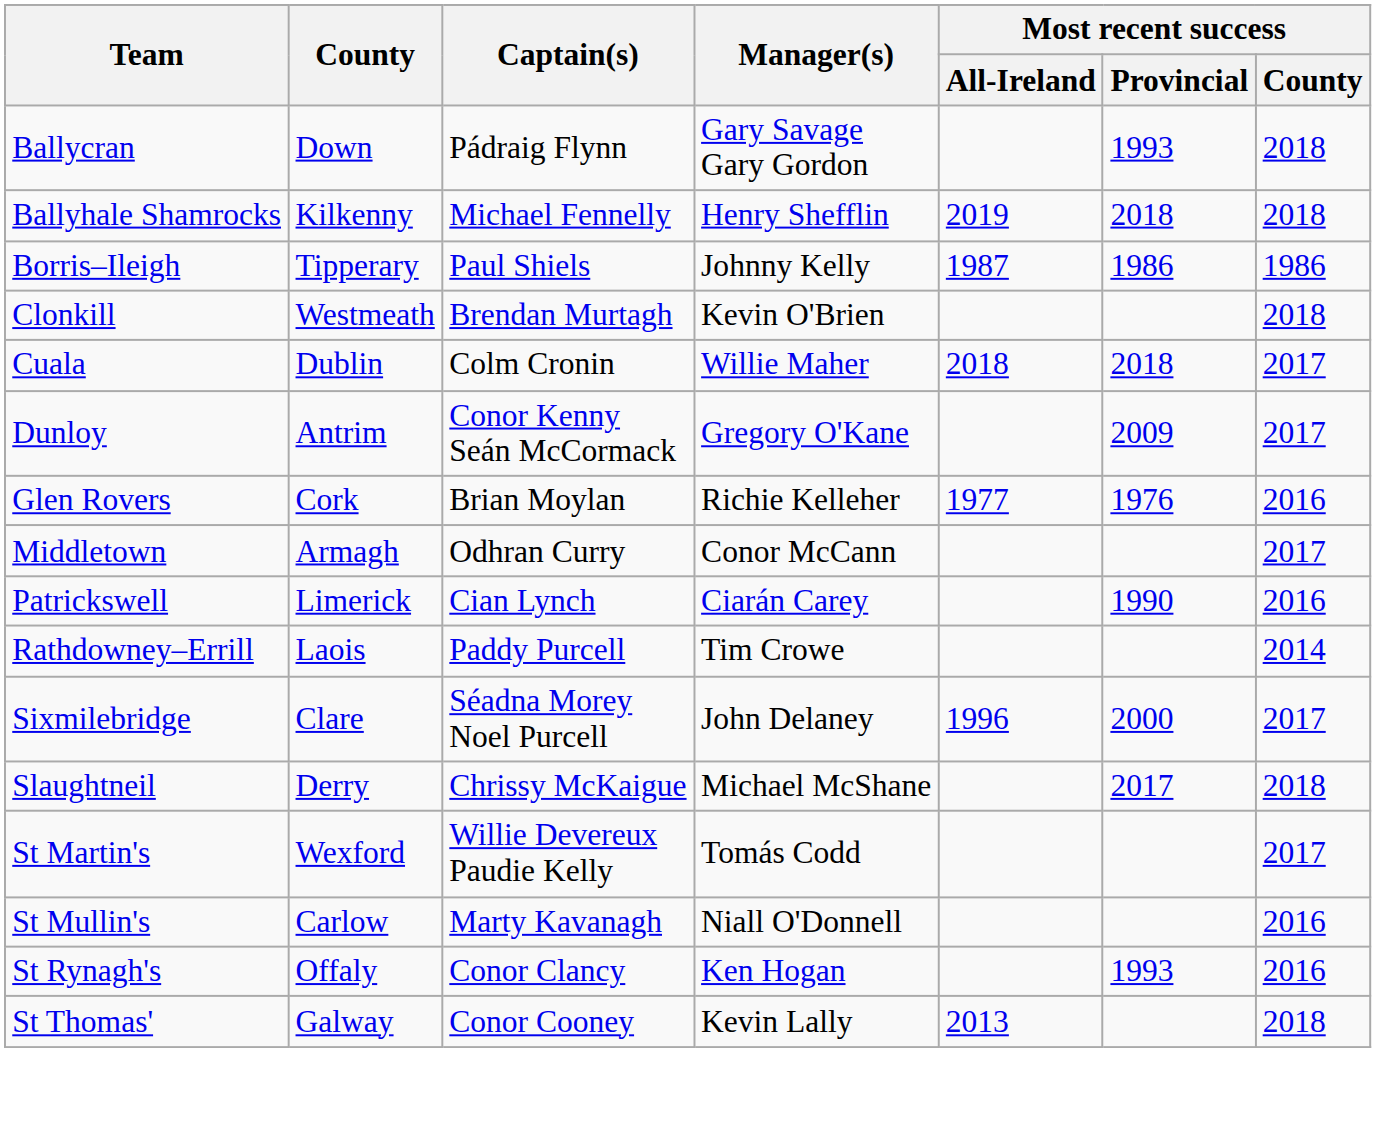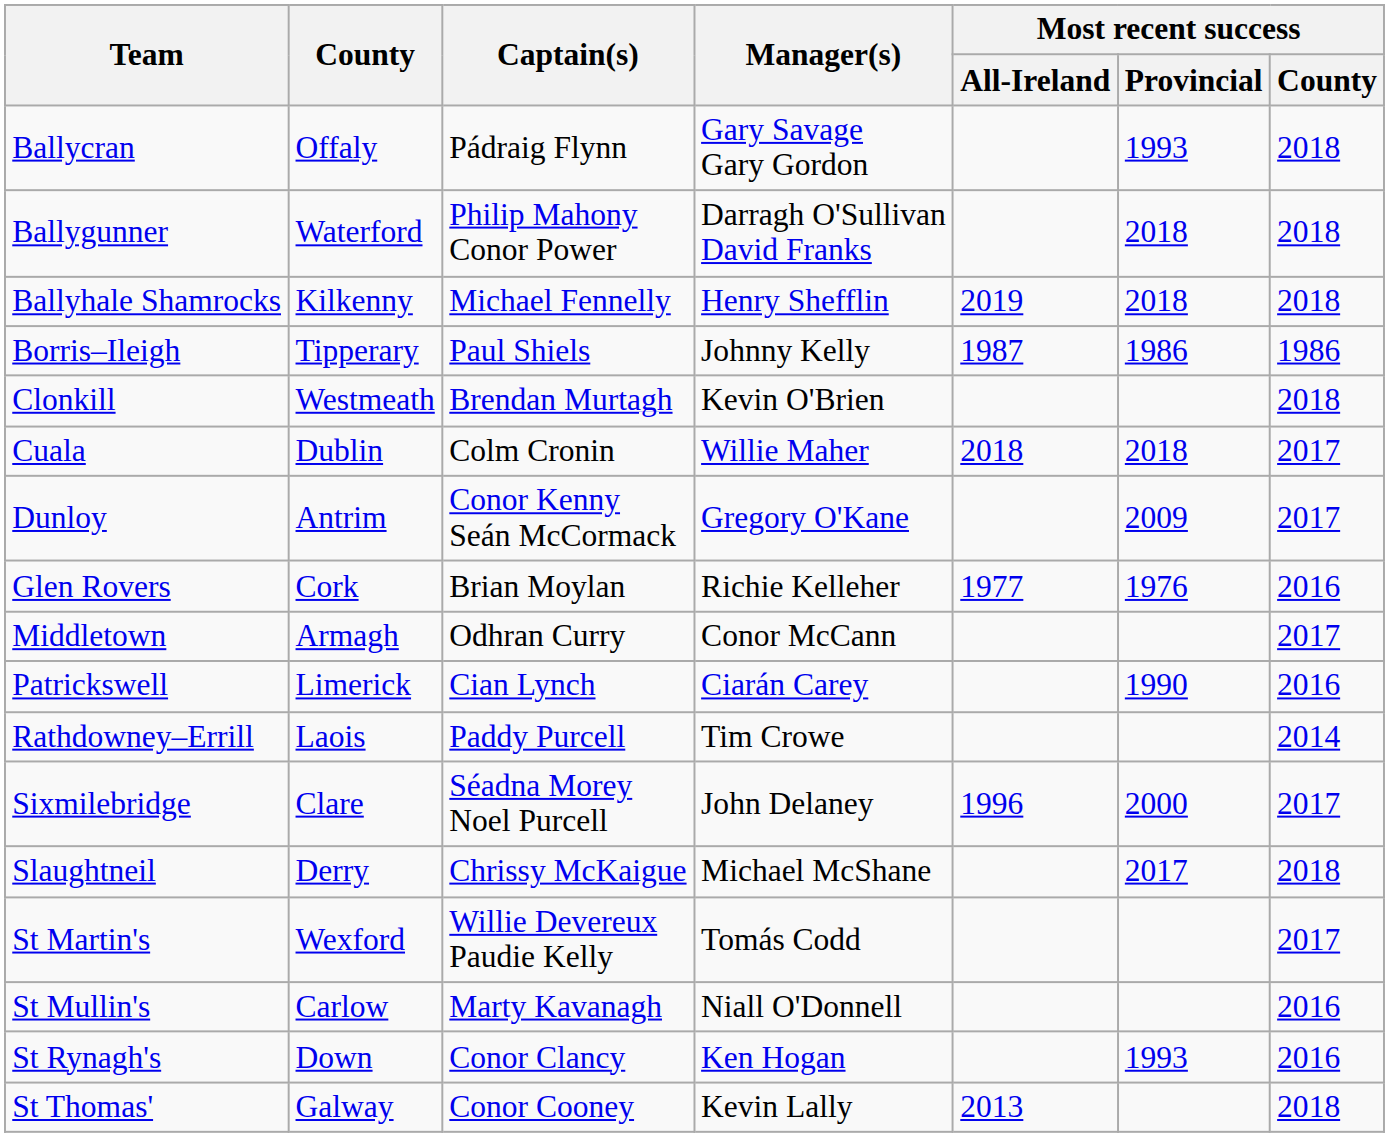Ballycran | County: Down -> Offaly
+ row: Ballygunner | Waterford | Philip Mahony Conor Power | Darragh O'Sullivan David Franks | 2018 | 2018
St Rynagh's | County: Offaly -> Down
